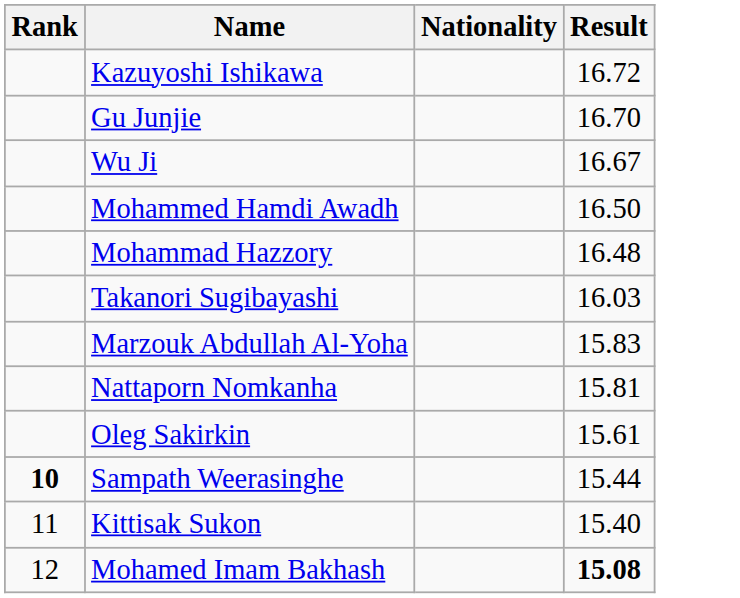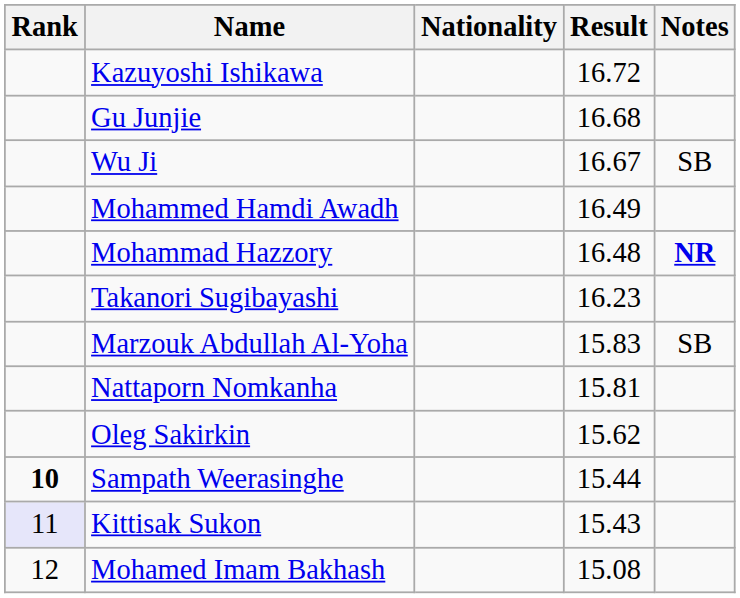+ column: Notes | SB | NR | SB
Gu Junjie | Result: 16.70 -> 16.68
Mohammed Hamdi Awadh | Result: 16.50 -> 16.49
Takanori Sugibayashi | Result: 16.03 -> 16.23
Oleg Sakirkin | Result: 15.61 -> 15.62
Kittisak Sukon | Rank: no background -> lavender background
Kittisak Sukon | Result: 15.40 -> 15.43
Mohamed Imam Bakhash | Result: bold -> normal
